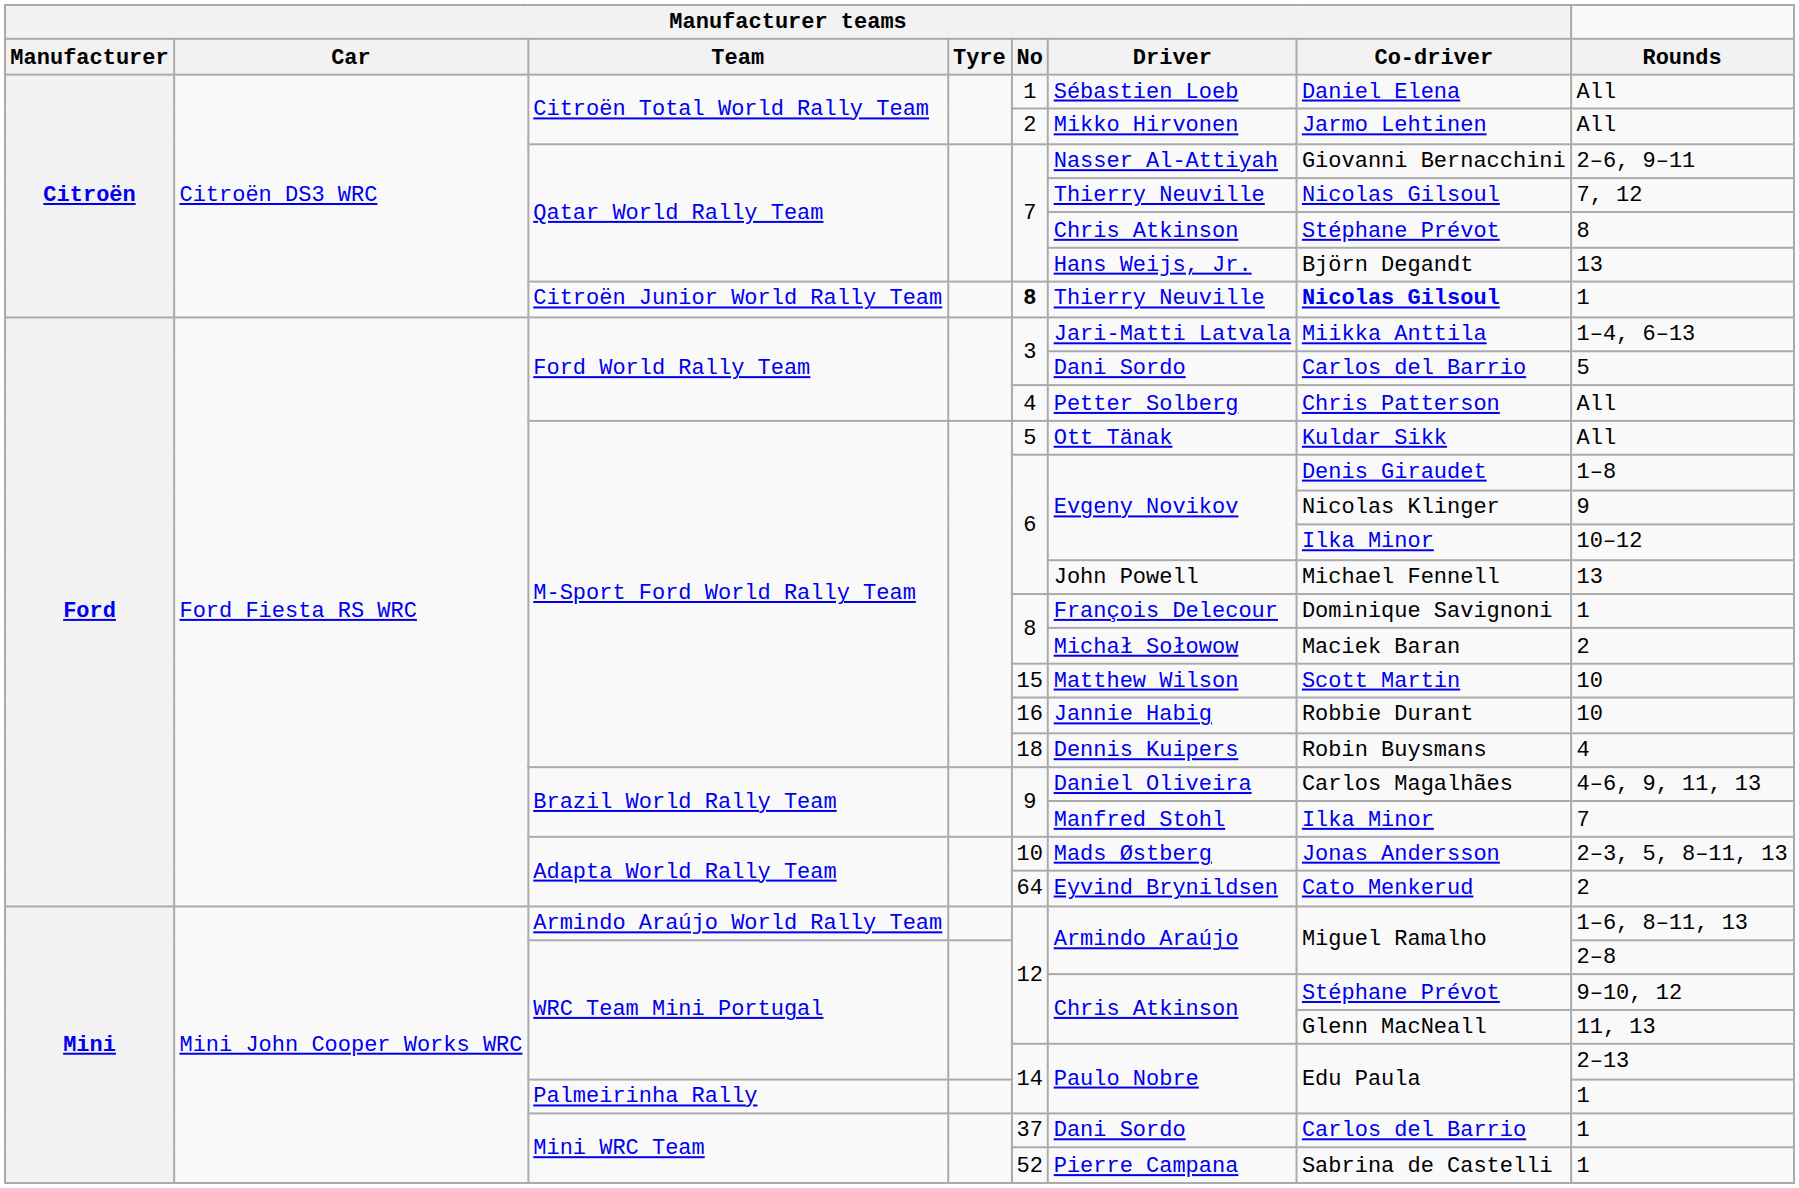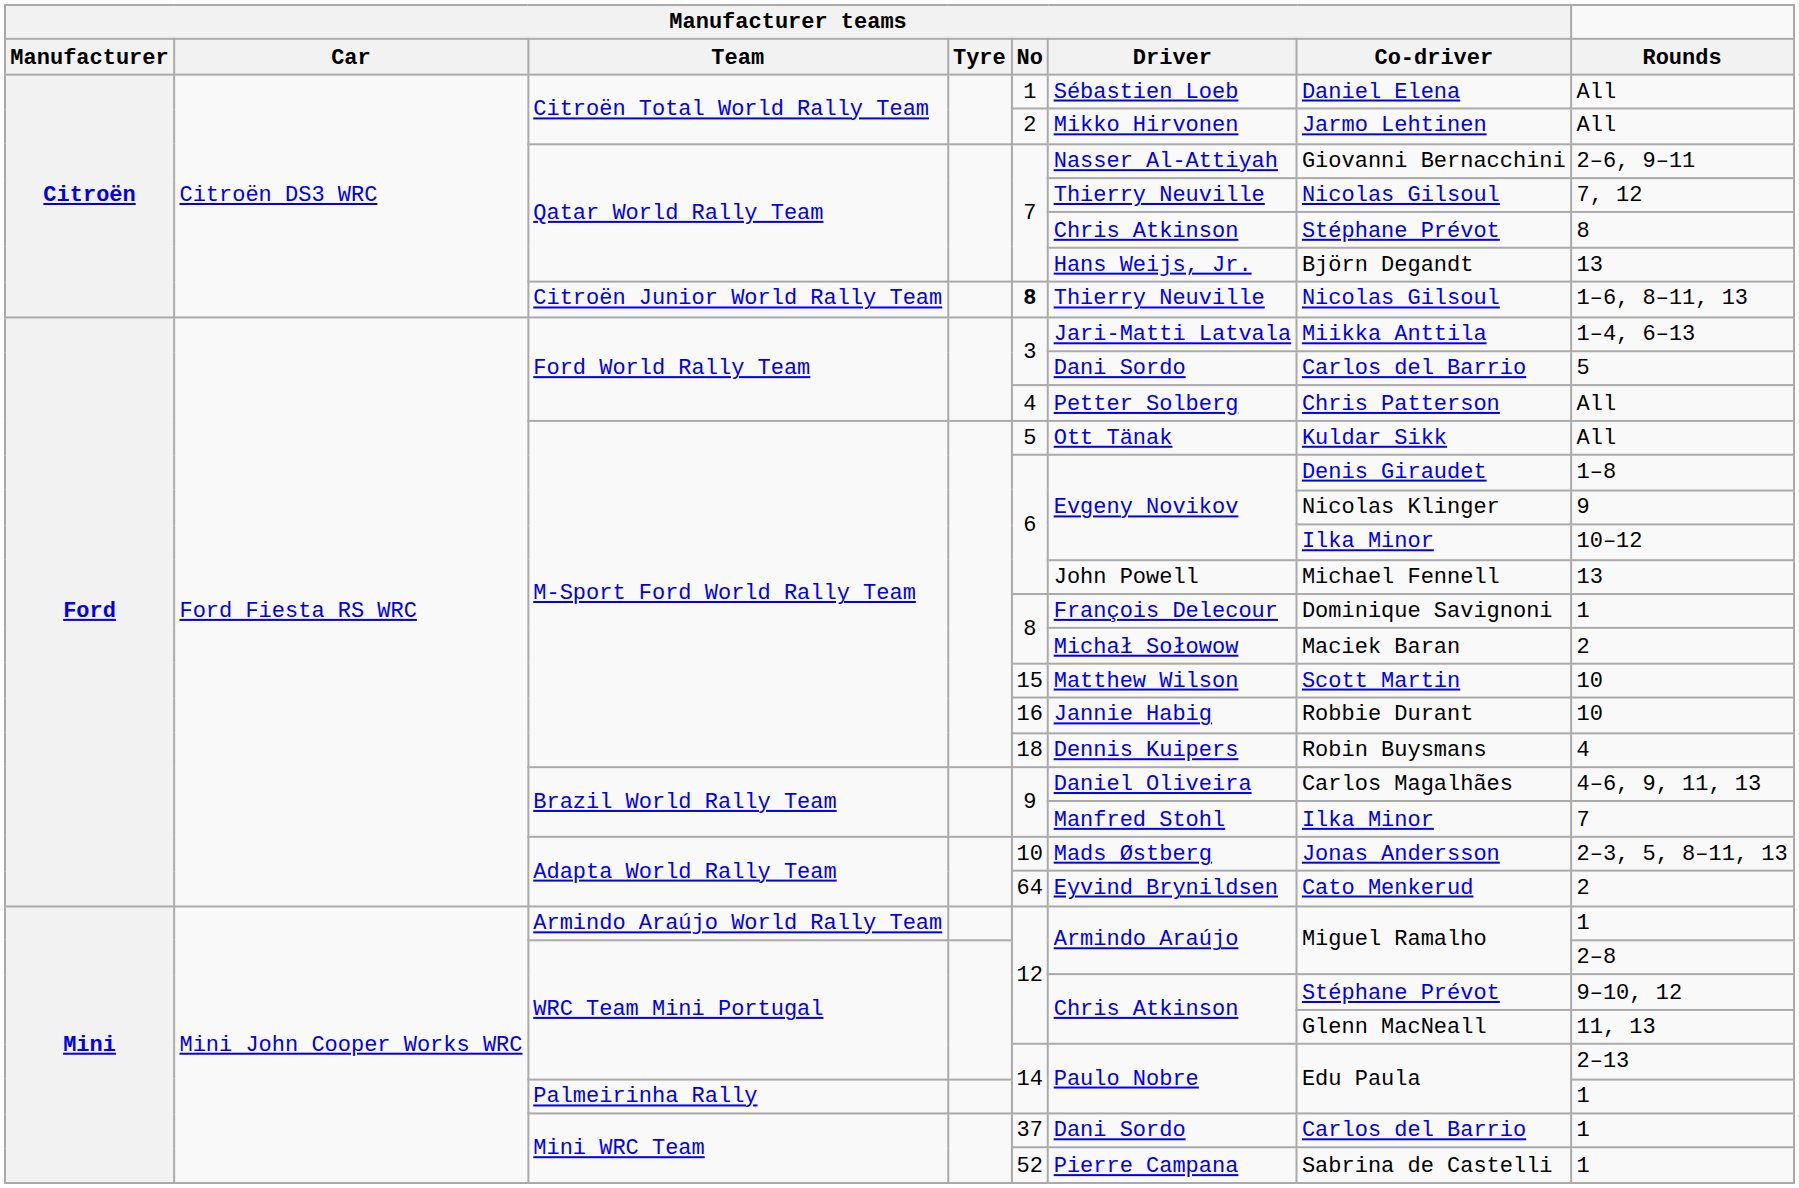Citroën Junior World Rally Team | Manufacturer teams / Co-driver: bold -> normal
Citroën Junior World Rally Team | Rounds: 1 -> 1–6, 8–11, 13
Armindo Araújo World Rally Team | Rounds: 1–6, 8–11, 13 -> 1
